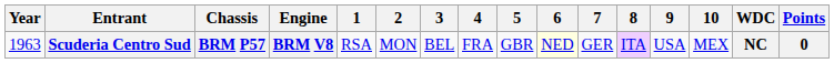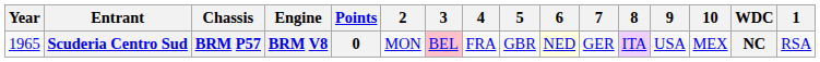columns swapped: 1 <-> Points
Scuderia Centro Sud | Year: 1963 -> 1965
Scuderia Centro Sud | 3: no background -> pink background
